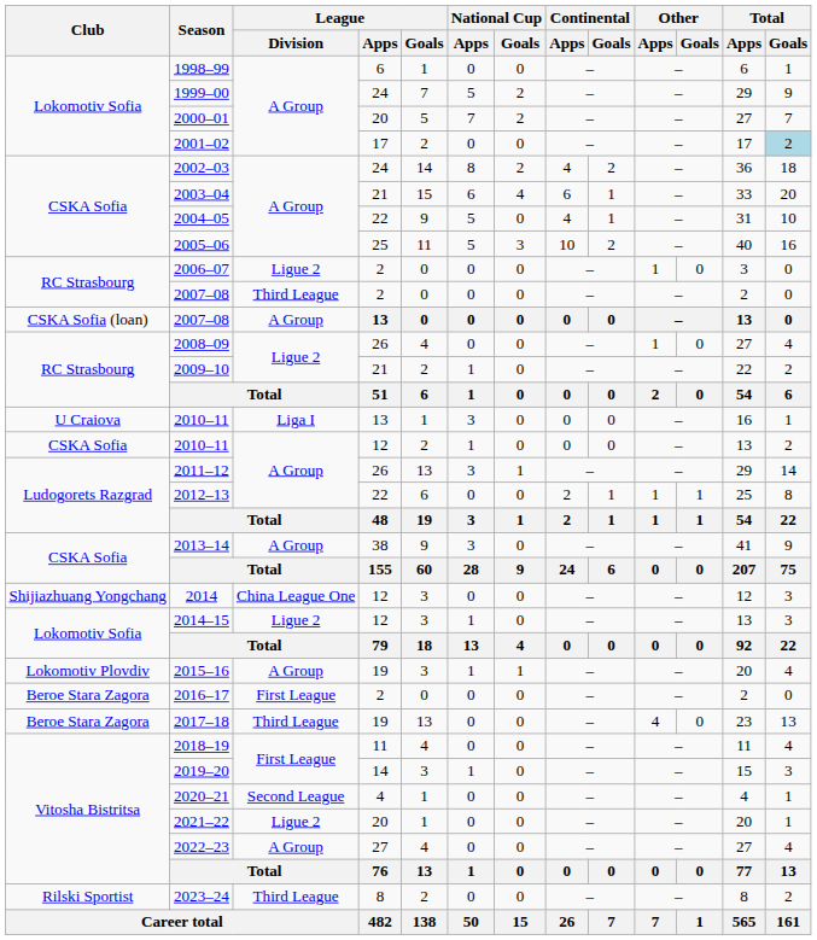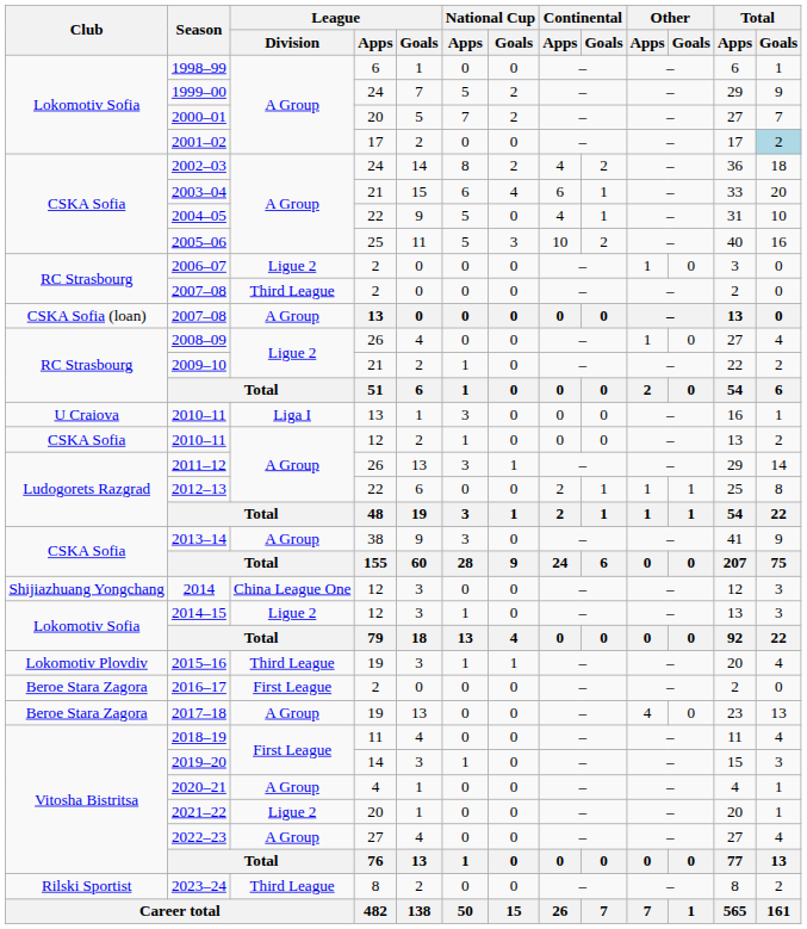2015–16 | League / Division: A Group -> Third League
2017–18 | League / Division: Third League -> A Group
2020–21 | League / Division: Second League -> A Group
